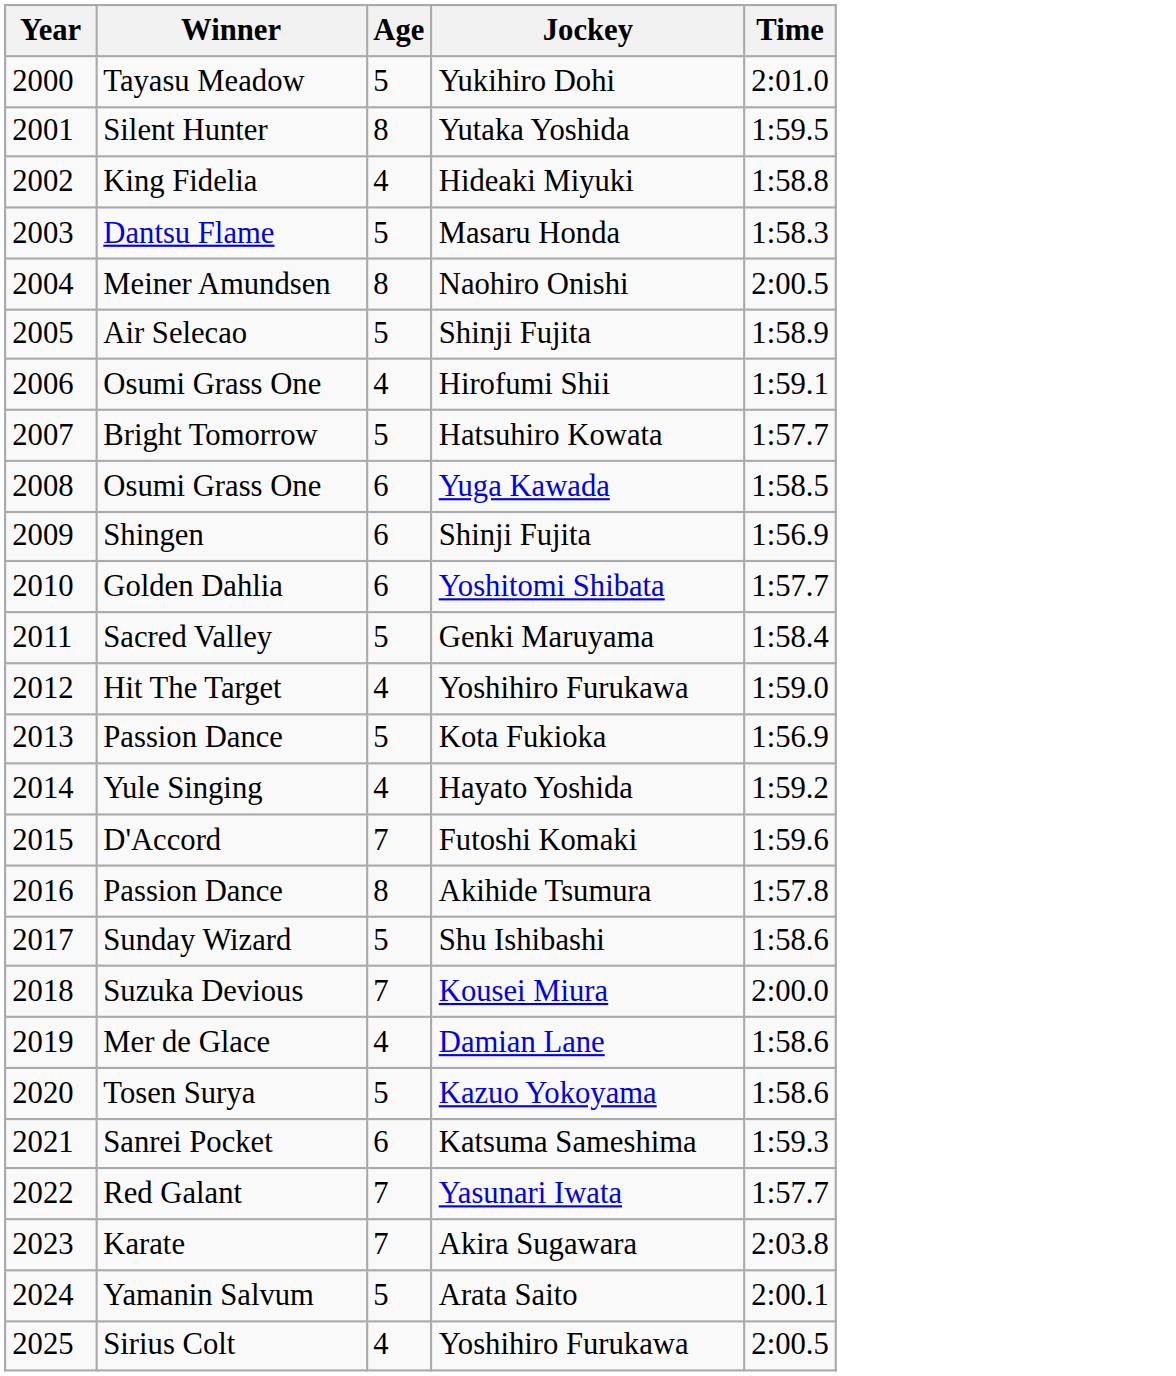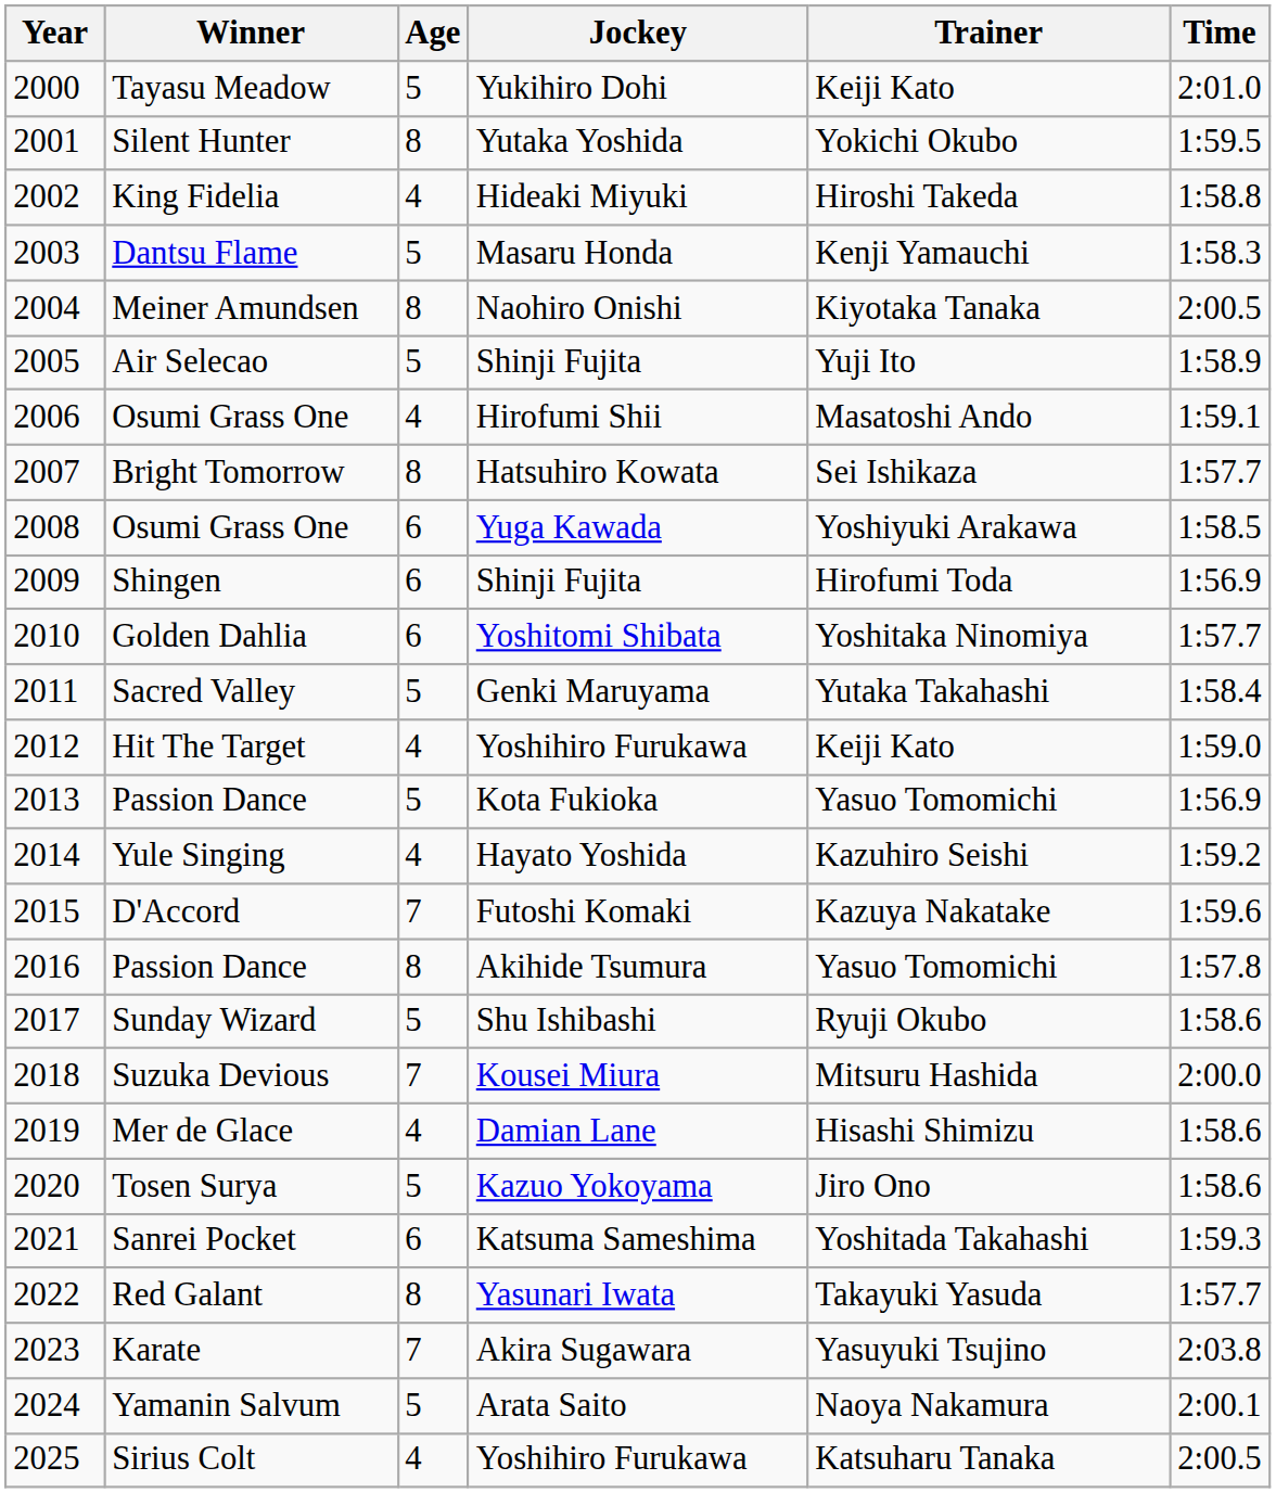+ column: Trainer | Keiji Kato | Yokichi Okubo | Hiroshi Takeda | Kenji Yamauchi | Kiyotaka Tanaka | Yuji Ito | Masatoshi Ando | Sei Ishikaza | Yoshiyuki Arakawa | Hirofumi Toda | Yoshitaka Ninomiya | Yutaka Takahashi | Keiji Kato | Yasuo Tomomichi | Kazuhiro Seishi | Kazuya Nakatake | Yasuo Tomomichi | Ryuji Okubo | Mitsuru Hashida | Hisashi Shimizu | Jiro Ono | Yoshitada Takahashi | Takayuki Yasuda | Yasuyuki Tsujino | Naoya Nakamura | Katsuharu Tanaka
Bright Tomorrow | Age: 5 -> 8
Red Galant | Age: 7 -> 8
